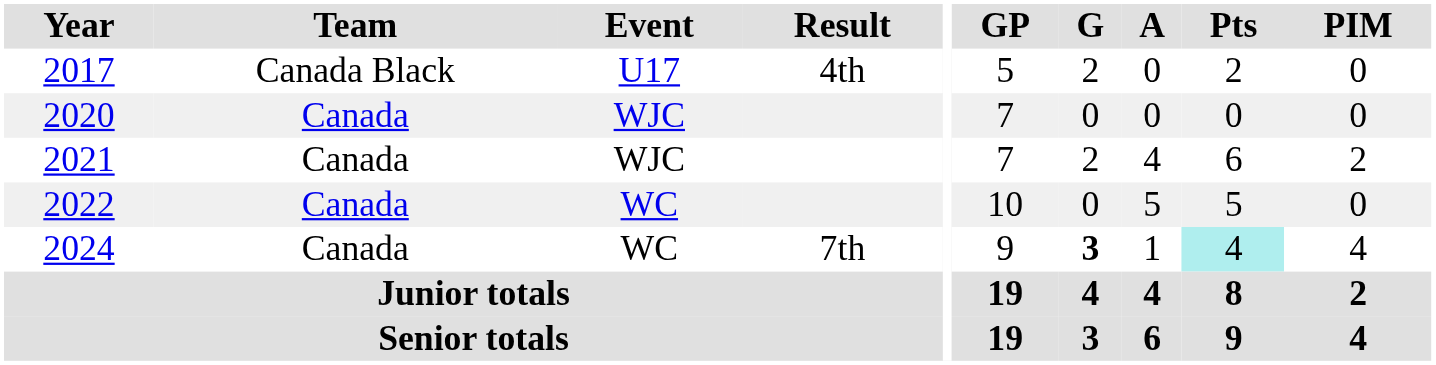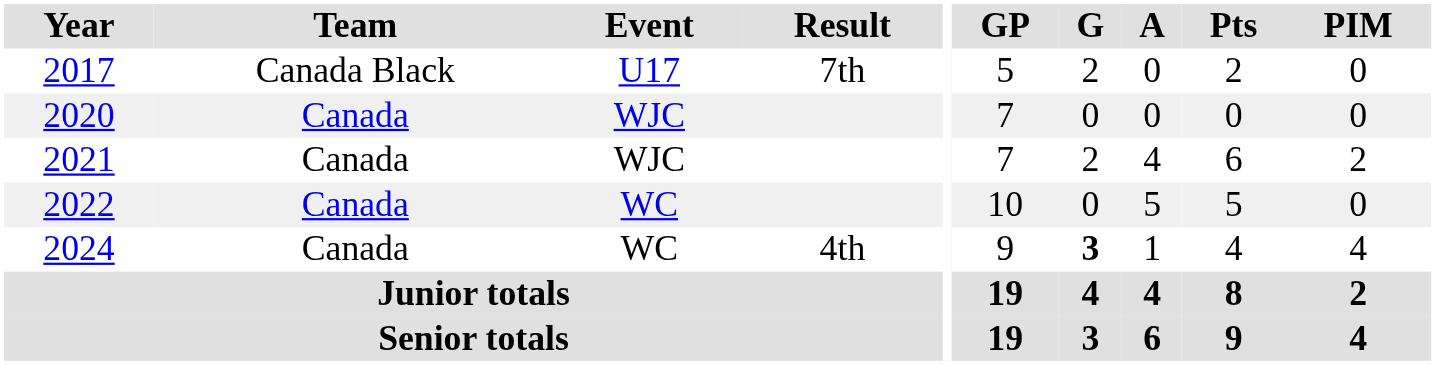2017 | Result: 4th -> 7th
2024 | Result: 7th -> 4th
2024 | Pts: paleturquoise background -> no background
